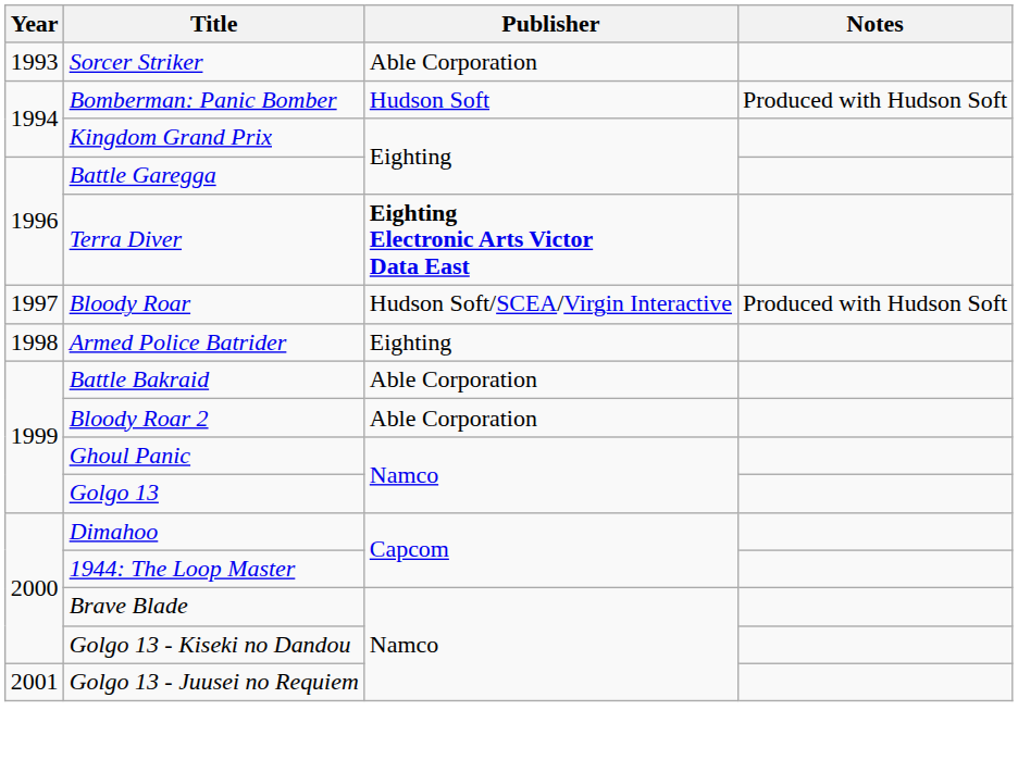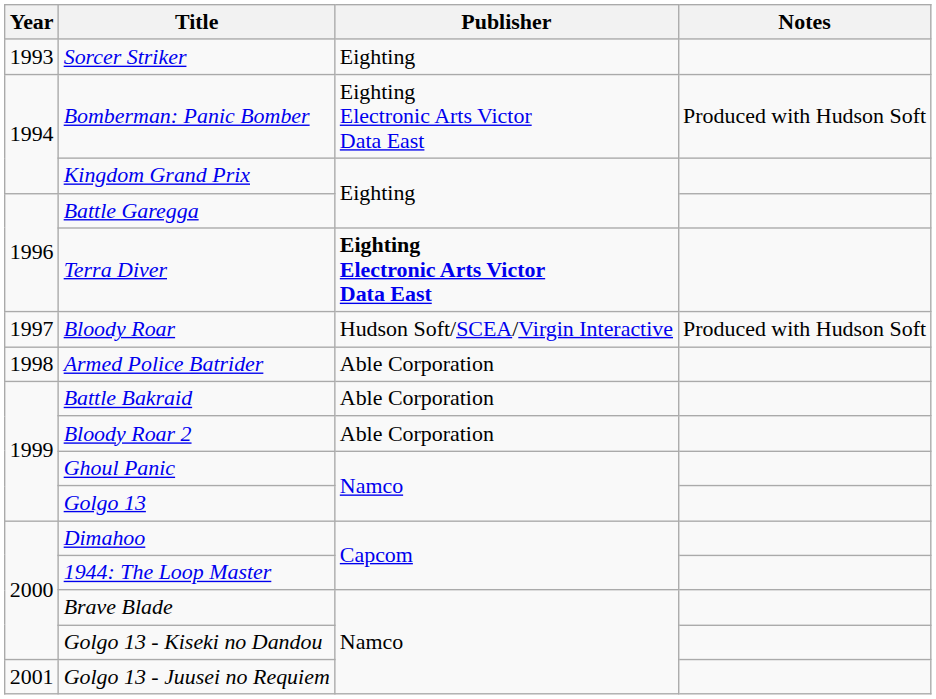Sorcer Striker | Publisher: Able Corporation -> Eighting
Bomberman: Panic Bomber | Publisher: Hudson Soft -> Eighting Electronic Arts Victor Data East
Armed Police Batrider | Publisher: Eighting -> Able Corporation
